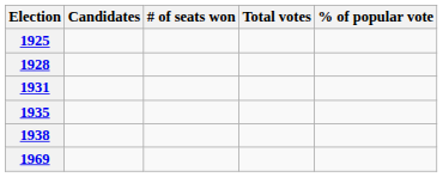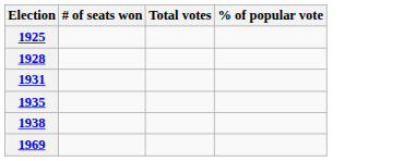- column: Candidates
